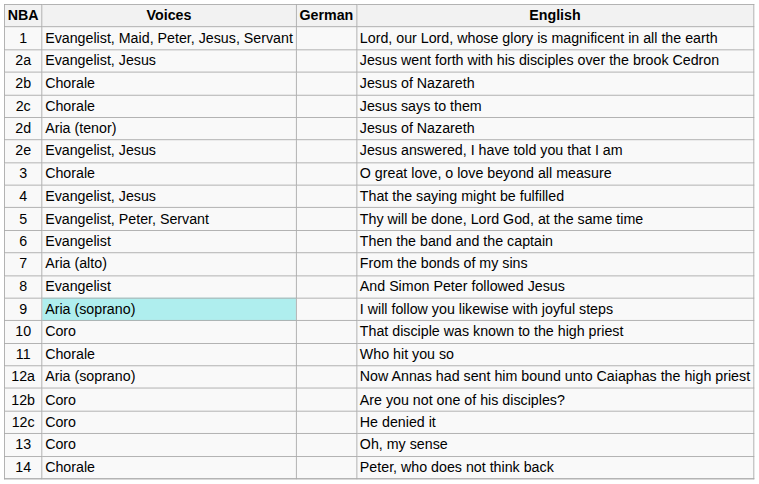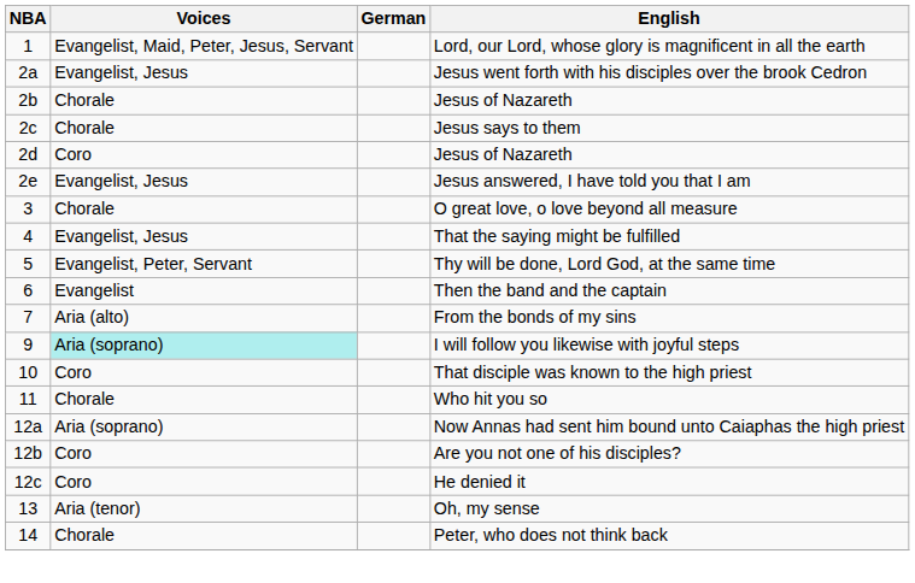2d / Jesus of Nazareth | Voices: Aria (tenor) -> Coro
- row: 8 | Evangelist | And Simon Peter followed Jesus
Oh, my sense | Voices: Coro -> Aria (tenor)
